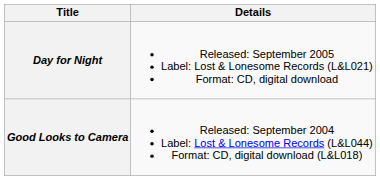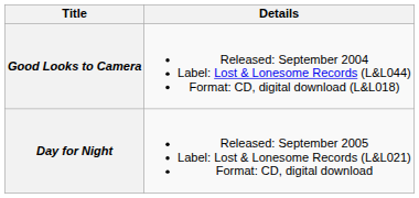rows swapped: Good Looks to Camera <-> Day for Night
